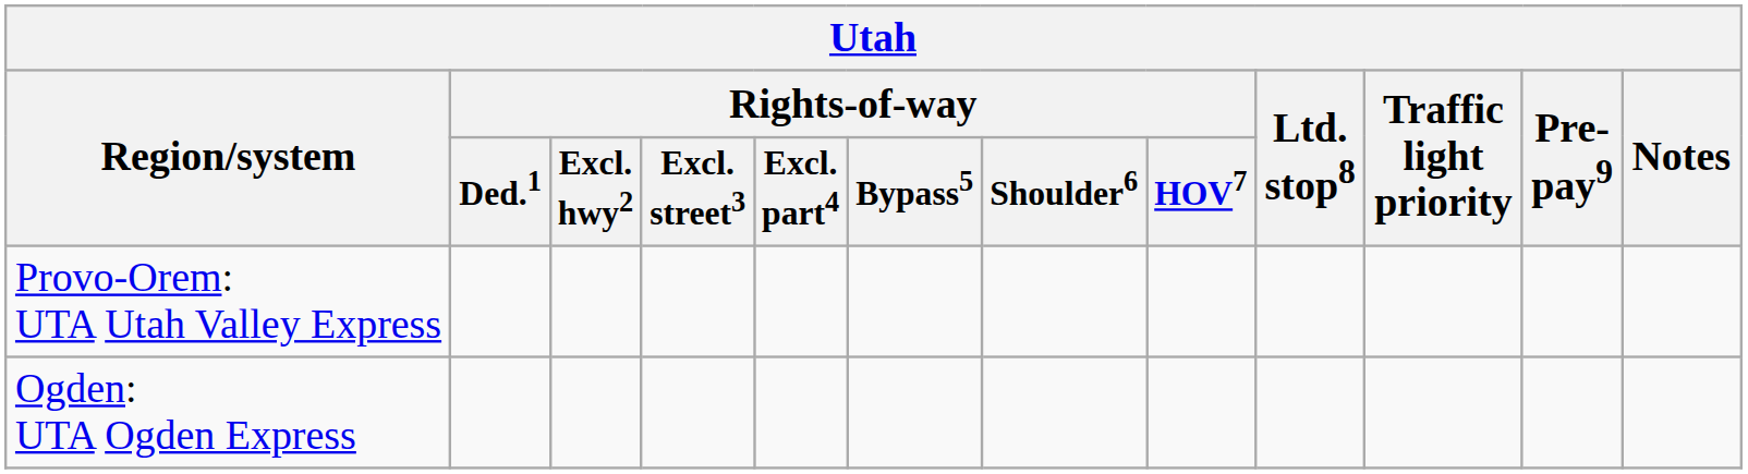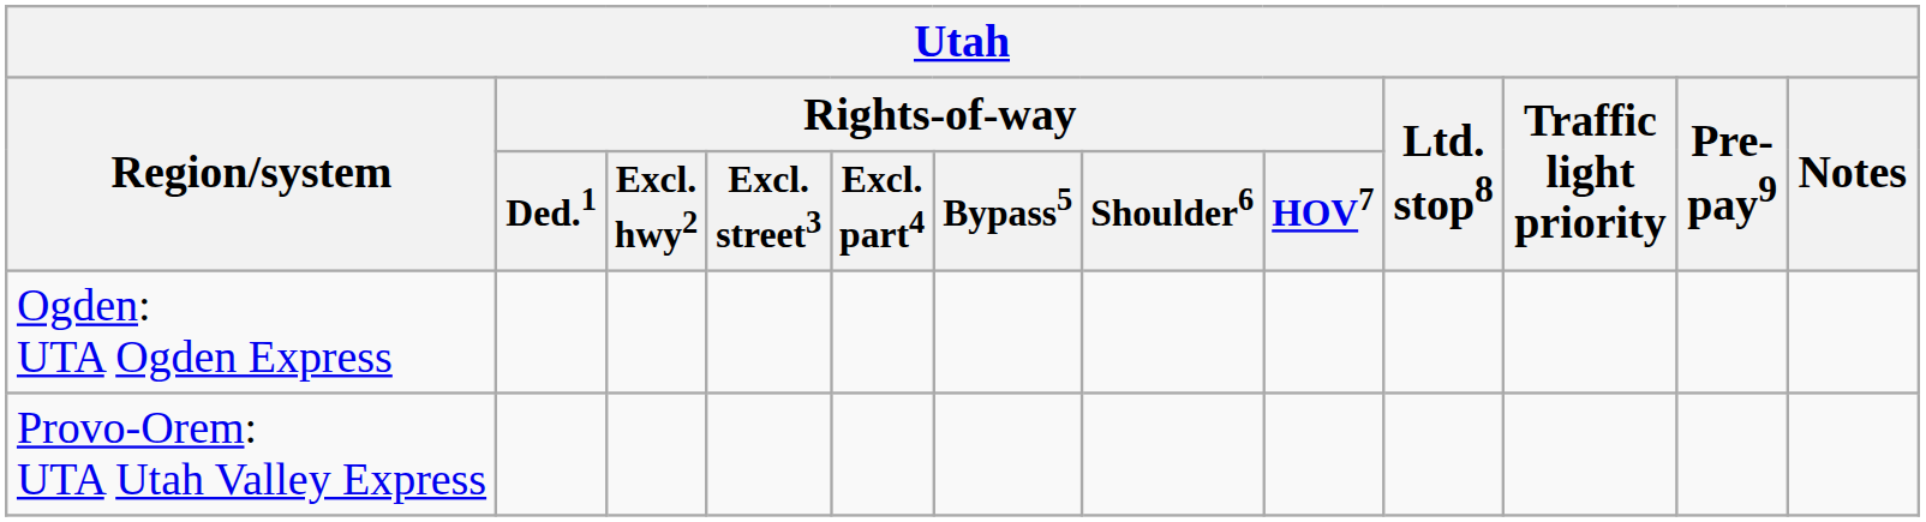rows swapped: Ogden: UTA Ogden Express <-> Provo-Orem: UTA Utah Valley Express
